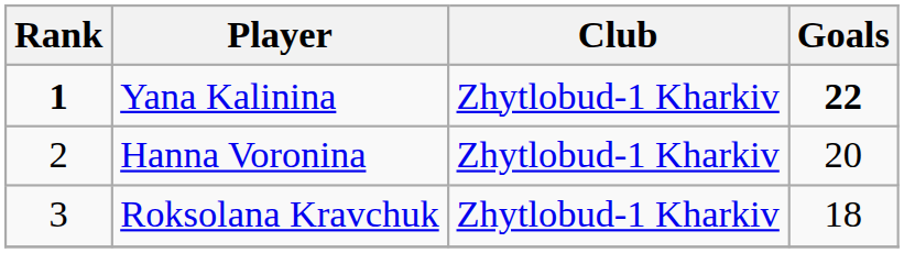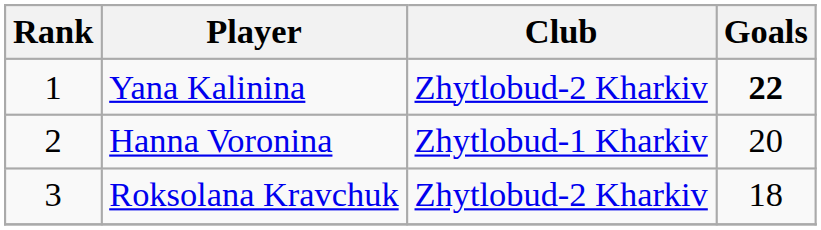Yana Kalinina | Rank: bold -> normal
Yana Kalinina | Club: Zhytlobud-1 Kharkiv -> Zhytlobud-2 Kharkiv
Roksolana Kravchuk | Club: Zhytlobud-1 Kharkiv -> Zhytlobud-2 Kharkiv
